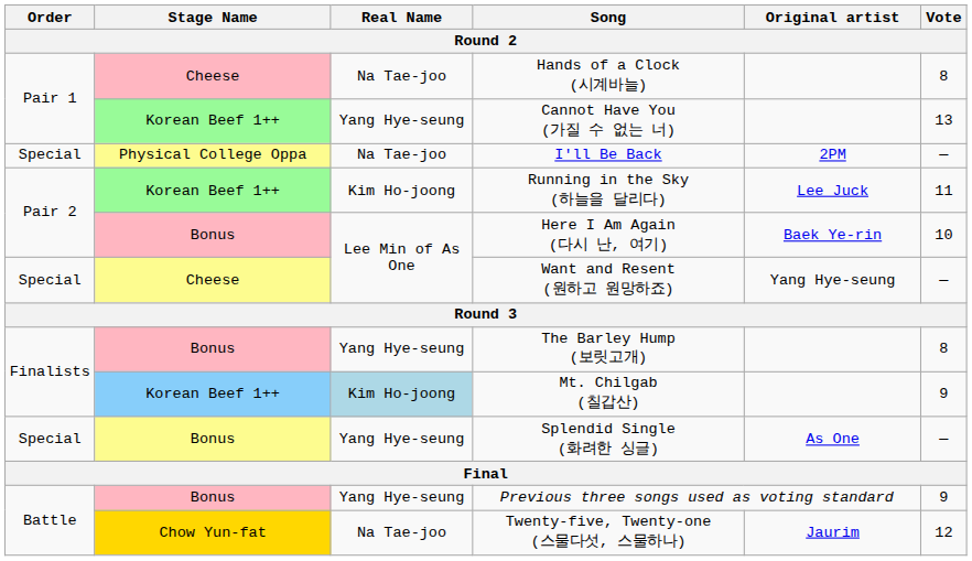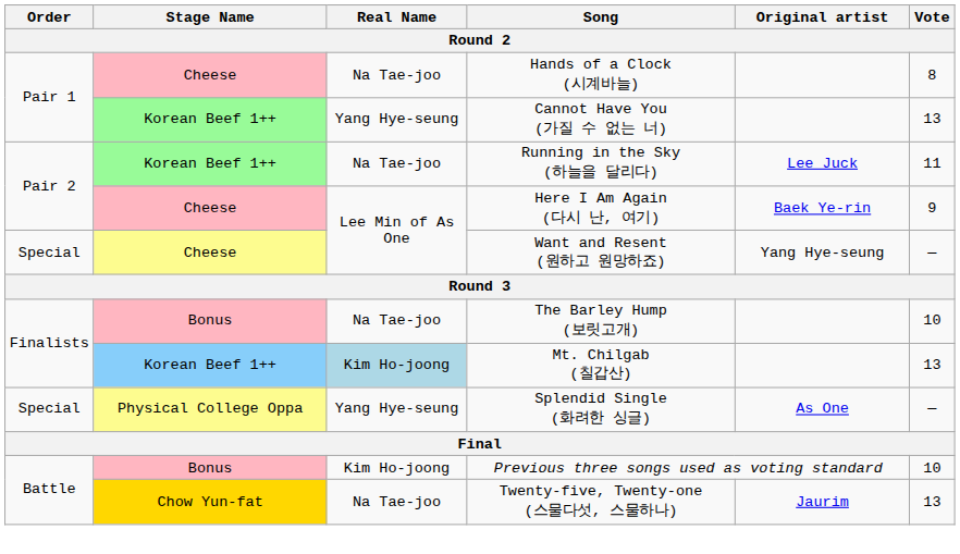- row: Special | Physical College Oppa | Na Tae-joo | I'll Be Back | 2PM | —
Running in the Sky (하늘을 달리다) | Real Name: Kim Ho-joong -> Na Tae-joo
Here I Am Again (다시 난, 여기) | Stage Name: Bonus -> Cheese
Here I Am Again (다시 난, 여기) | Vote: 10 -> 9
The Barley Hump (보릿고개) | Real Name: Yang Hye-seung -> Na Tae-joo
The Barley Hump (보릿고개) | Vote: 8 -> 10
Mt. Chilgab (칠갑산) | Vote: 9 -> 13
Splendid Single (화려한 싱글) | Stage Name: Bonus -> Physical College Oppa
Previous three songs used as voting standard | Real Name: Yang Hye-seung -> Kim Ho-joong
Previous three songs used as voting standard | Vote: 9 -> 10
Twenty-five, Twenty-one (스물다섯, 스물하나) | Vote: 12 -> 13
